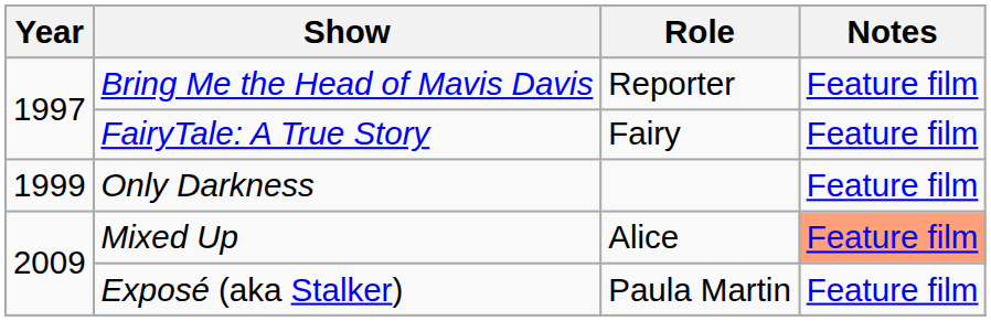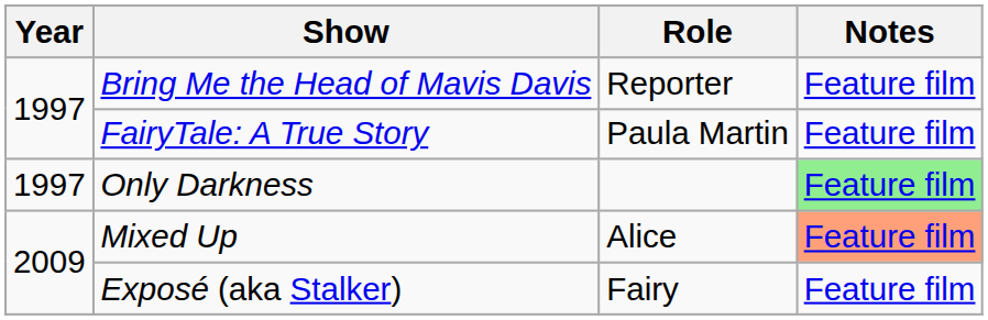FairyTale: A True Story | Role: Fairy -> Paula Martin
Only Darkness | Year: 1999 -> 1997
Only Darkness | Notes: no background -> lightgreen background
Exposé (aka Stalker) | Role: Paula Martin -> Fairy
